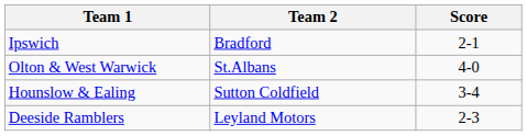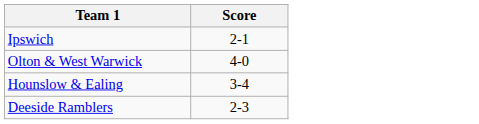- column: Team 2 | Bradford | St.Albans | Sutton Coldfield | Leyland Motors
